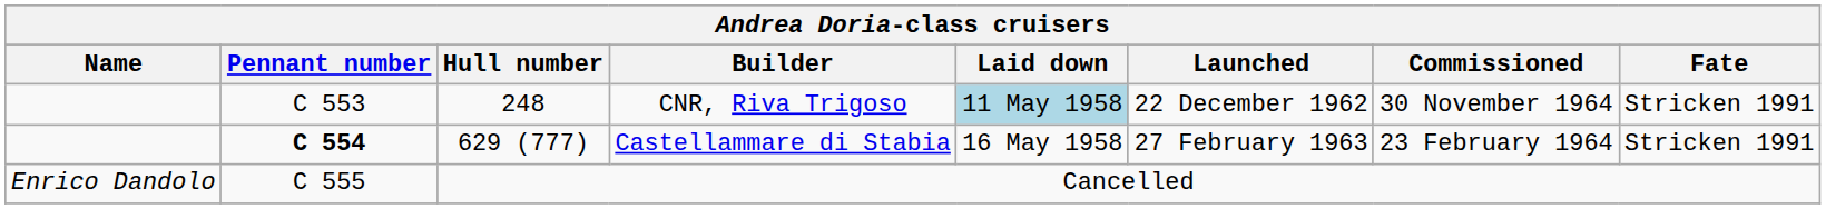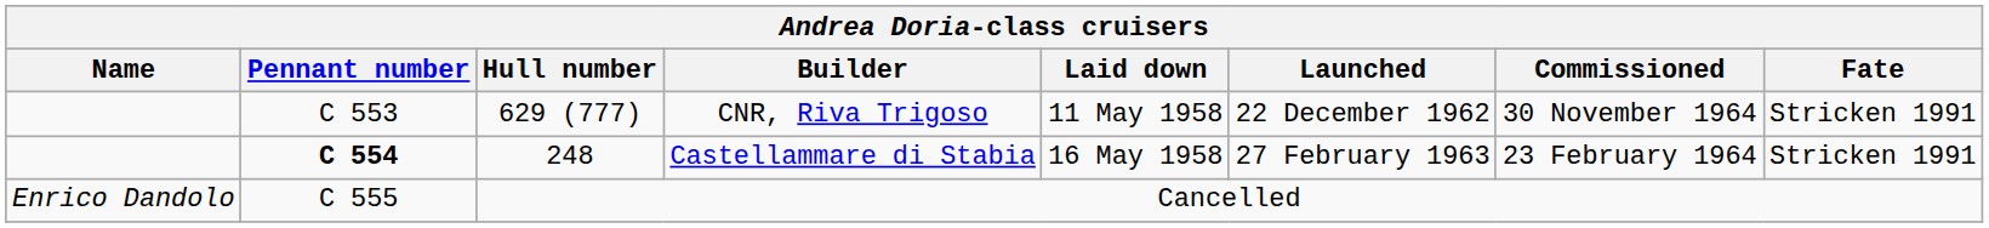CNR, Riva Trigoso | Hull number: 248 -> 629 (777)
CNR, Riva Trigoso | Laid down: lightblue background -> no background
Castellammare di Stabia | Hull number: 629 (777) -> 248
